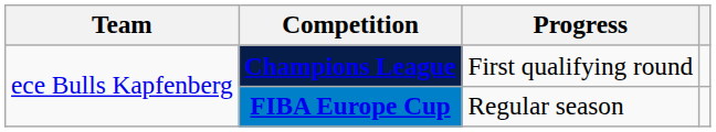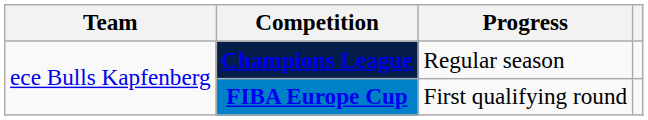Champions League | Progress: First qualifying round -> Regular season
FIBA Europe Cup | Progress: Regular season -> First qualifying round
